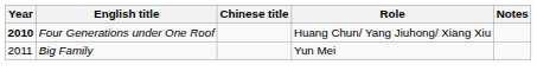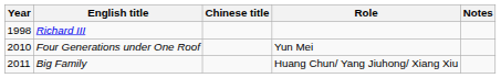+ row: 1998 | Richard III
Four Generations under One Roof | Year: bold -> normal
Four Generations under One Roof | Role: Huang Chun/ Yang Jiuhong/ Xiang Xiu -> Yun Mei
Big Family | Role: Yun Mei -> Huang Chun/ Yang Jiuhong/ Xiang Xiu
